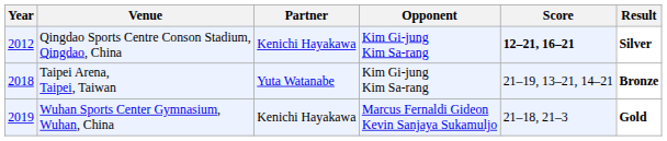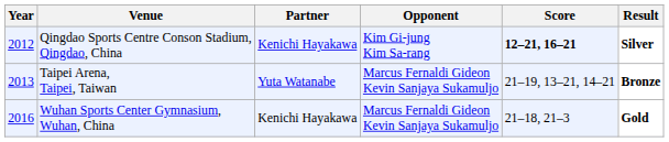Taipei Arena, Taipei, Taiwan | Year: 2018 -> 2013
Taipei Arena, Taipei, Taiwan | Opponent: Kim Gi-jung Kim Sa-rang -> Marcus Fernaldi Gideon Kevin Sanjaya Sukamuljo
Wuhan Sports Center Gymnasium, Wuhan, China | Year: 2019 -> 2016
